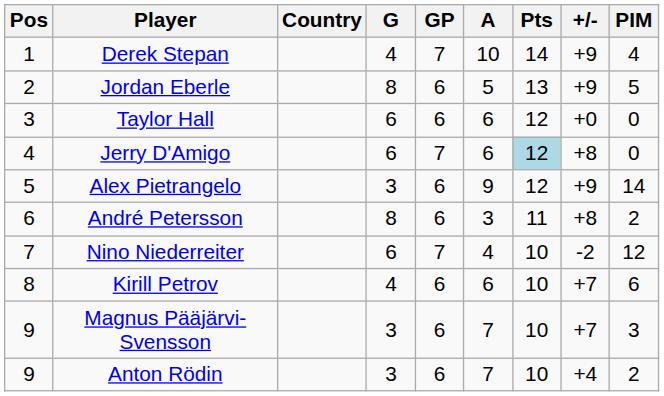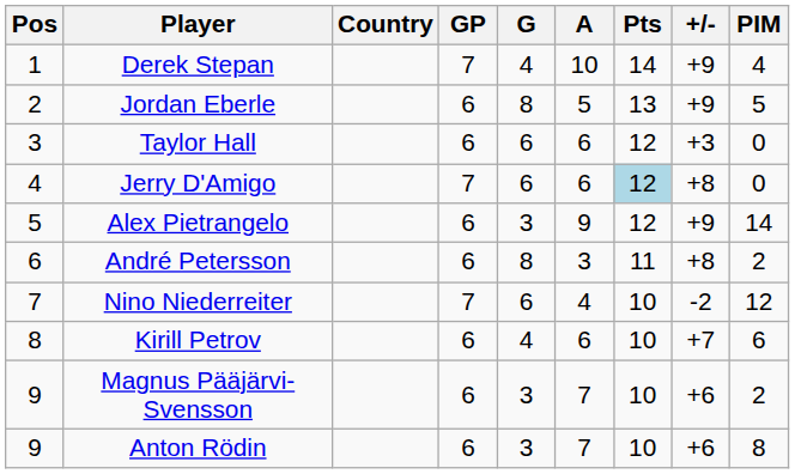columns swapped: GP <-> G
Taylor Hall | +/-: +0 -> +3
Magnus Pääjärvi-Svensson | +/-: +7 -> +6
Magnus Pääjärvi-Svensson | PIM: 3 -> 2
Anton Rödin | +/-: +4 -> +6
Anton Rödin | PIM: 2 -> 8
